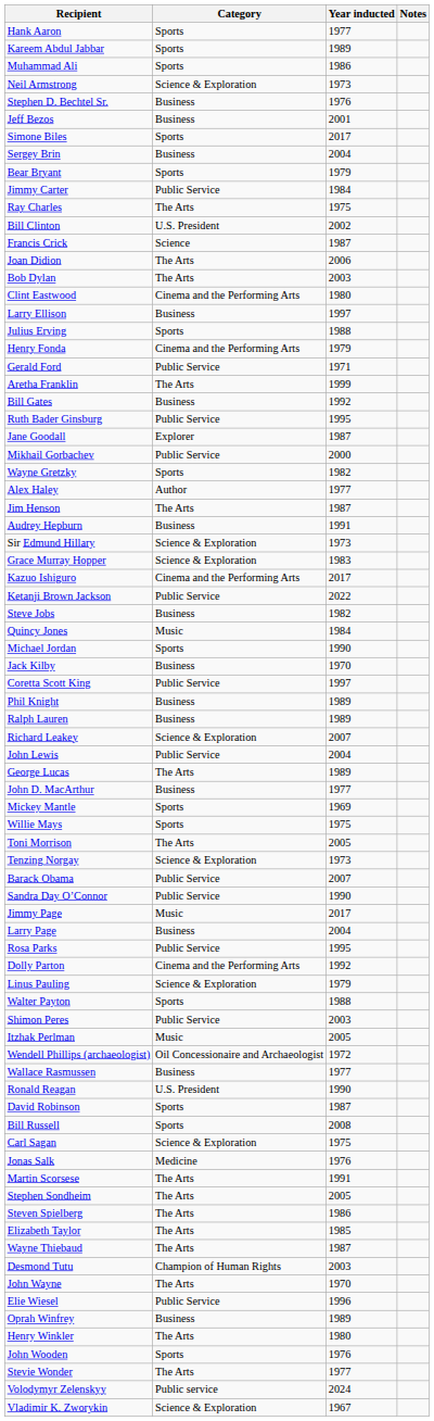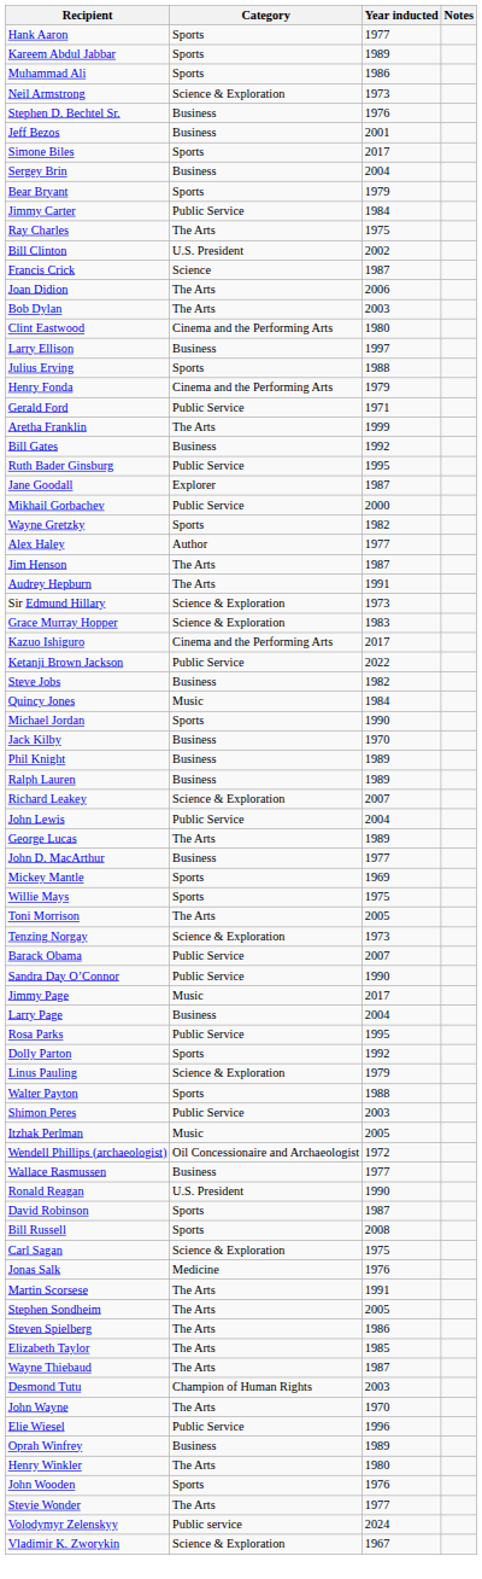Audrey Hepburn | Category: Business -> The Arts
- row: Coretta Scott King | Public Service | 1997
Dolly Parton | Category: Cinema and the Performing Arts -> Sports
